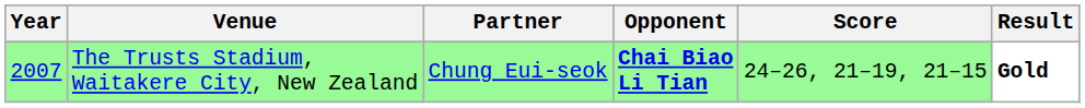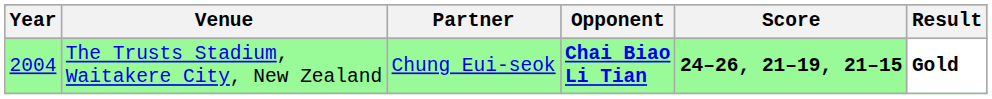The Trusts Stadium, Waitakere City, New Zealand | Year: 2007 -> 2004
The Trusts Stadium, Waitakere City, New Zealand | Score: normal -> bold
